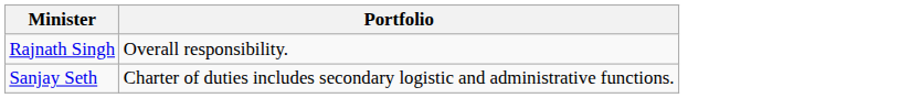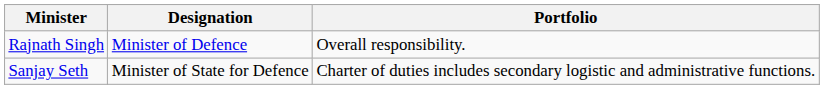+ column: Designation | Minister of Defence | Minister of State for Defence
